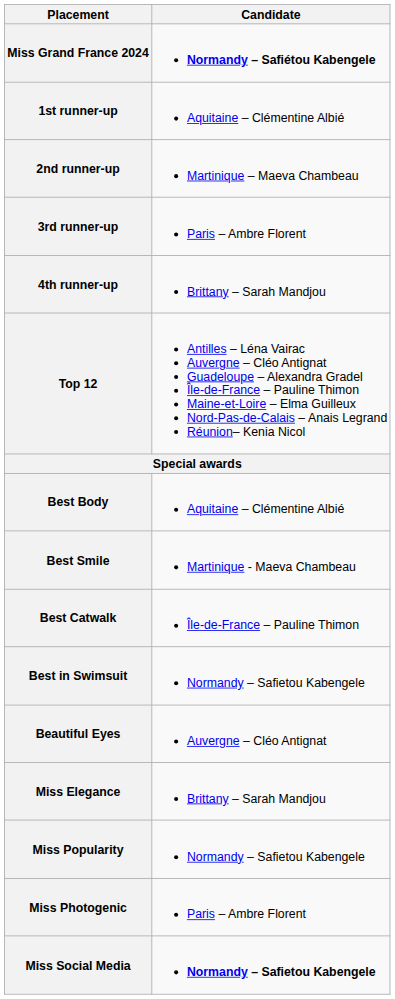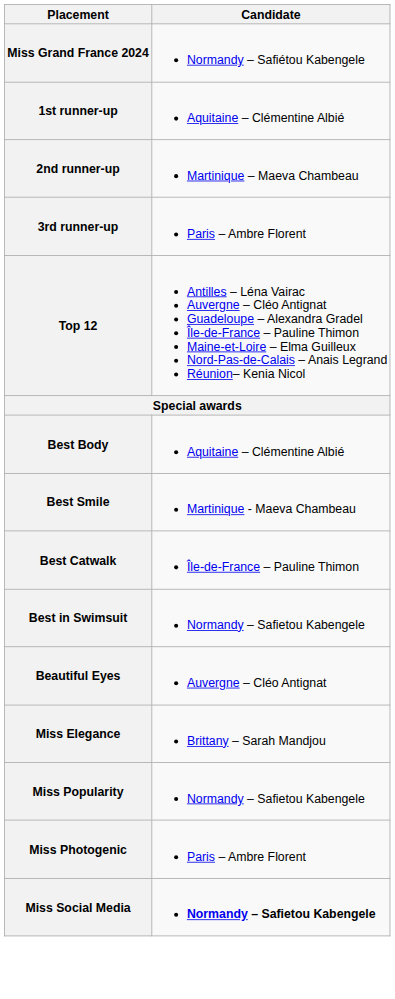Miss Grand France 2024 | Candidate: bold -> normal
- row: 4th runner-up | Brittany – Sarah Mandjou
